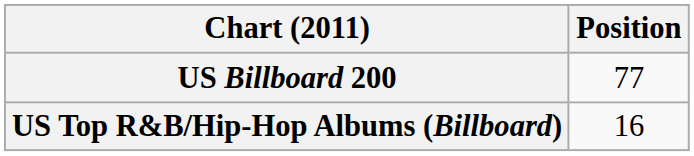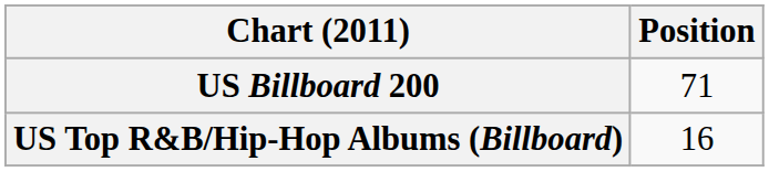US Billboard 200 | Position: 77 -> 71
